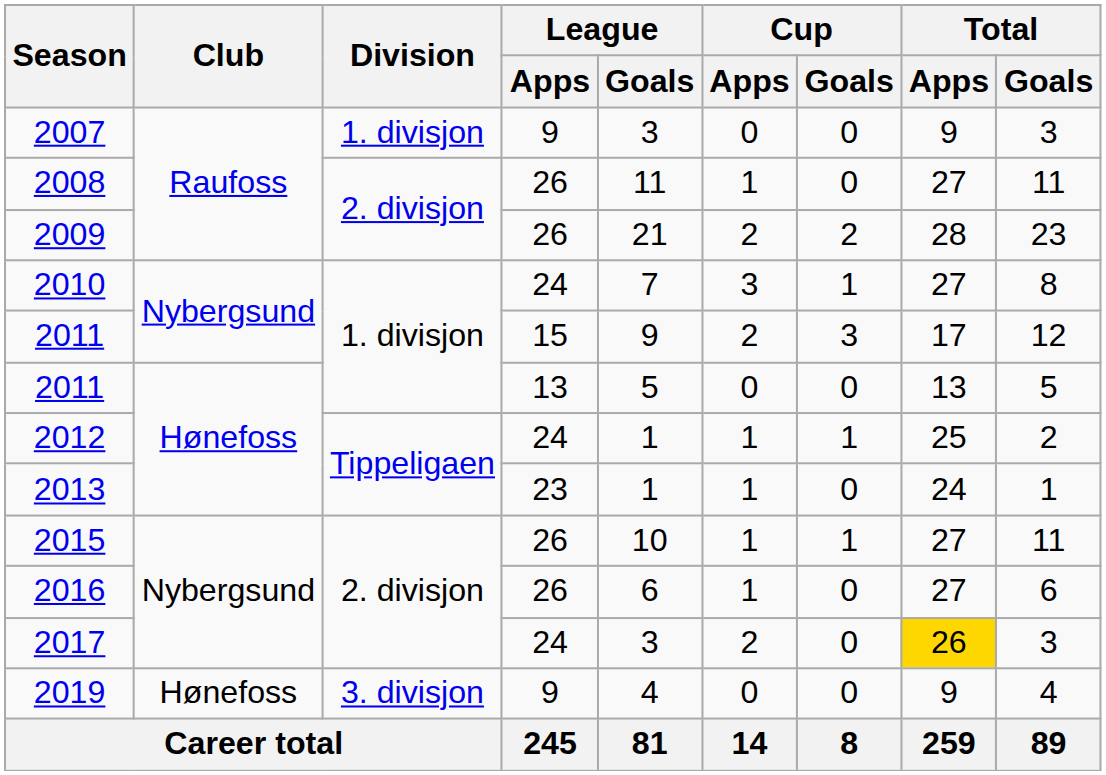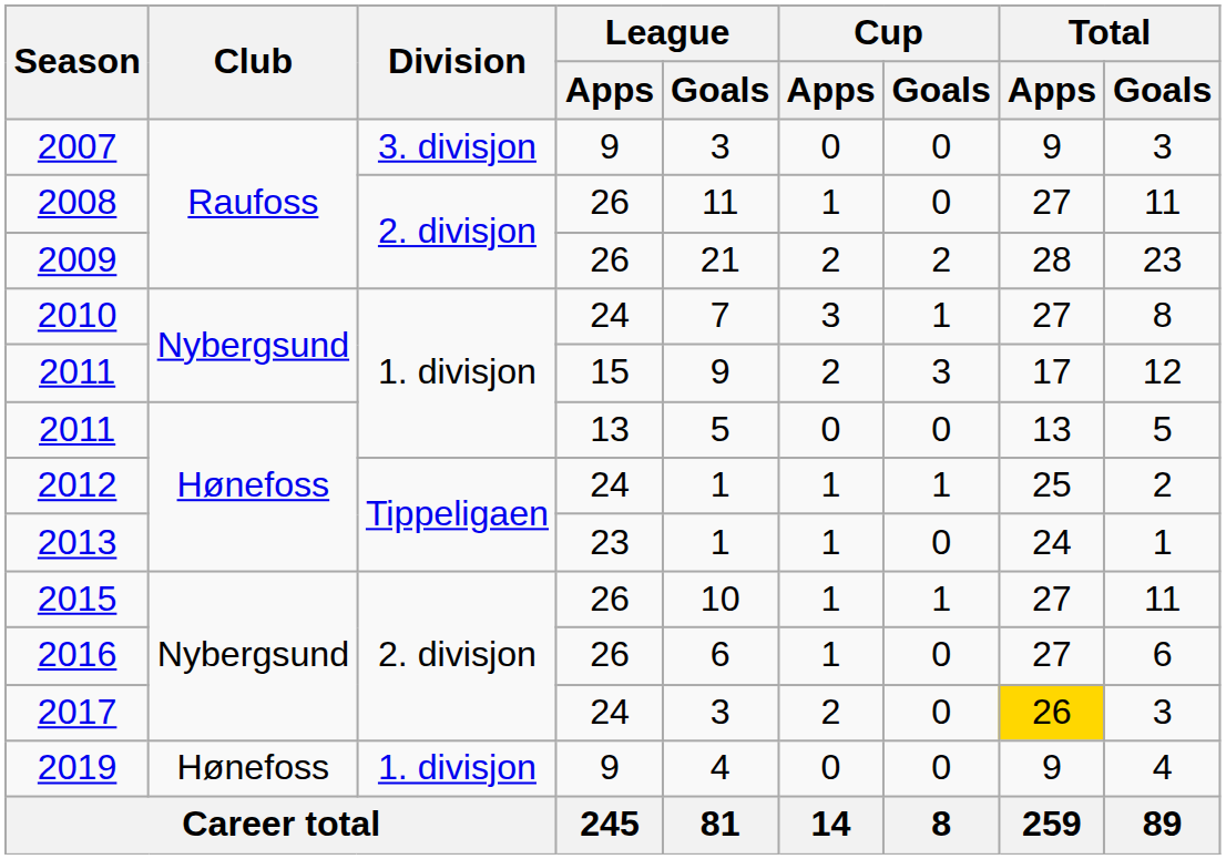2007 | Division: 1. divisjon -> 3. divisjon
2019 | Division: 3. divisjon -> 1. divisjon
